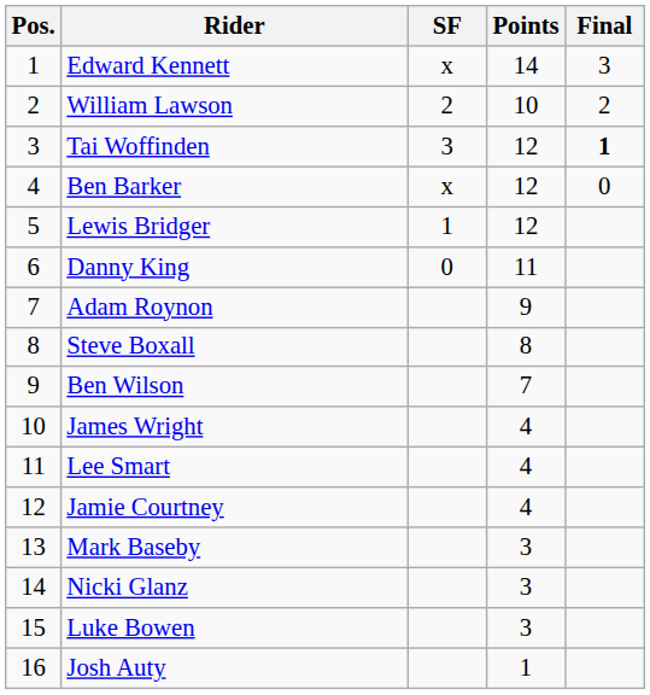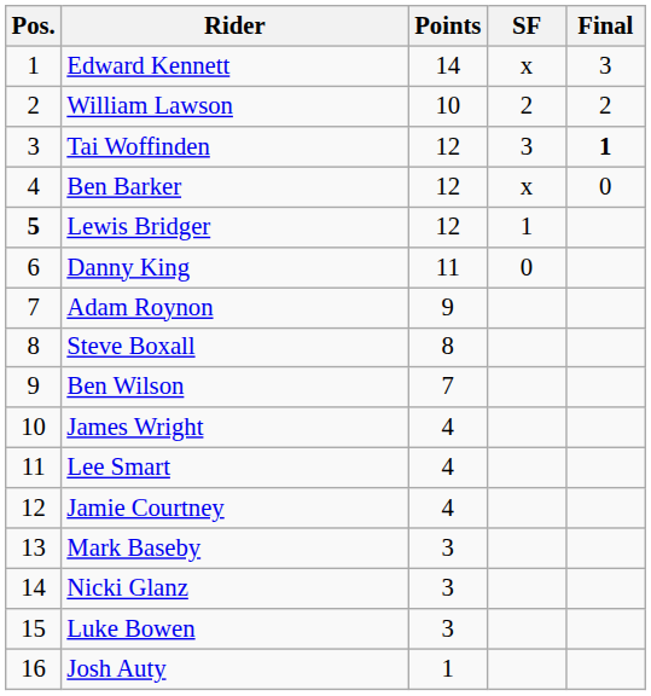columns swapped: Points <-> SF
Lewis Bridger | Pos.: normal -> bold
